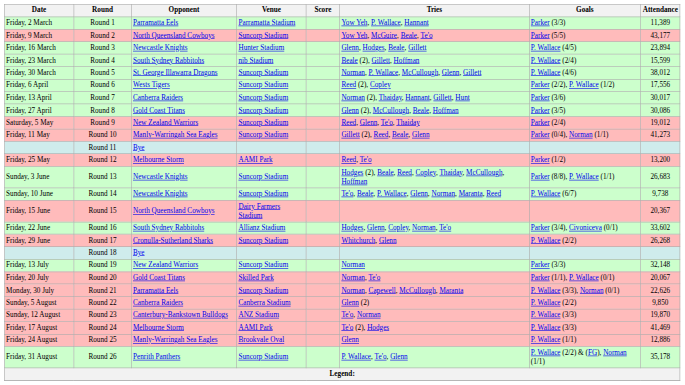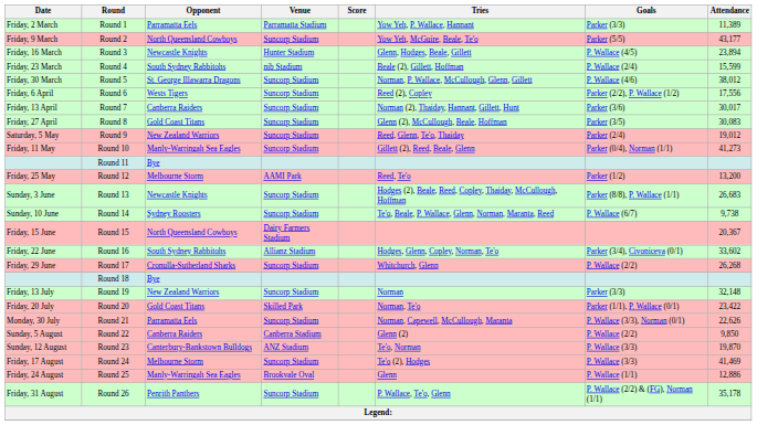Round 8 | Attendance: 30,086 -> 30,083
Round 14 | Opponent: Newcastle Knights -> Sydney Roosters
Round 20 | Attendance: 20,067 -> 23,422
Round 24 | Venue: AAMI Park -> Suncorp Stadium
